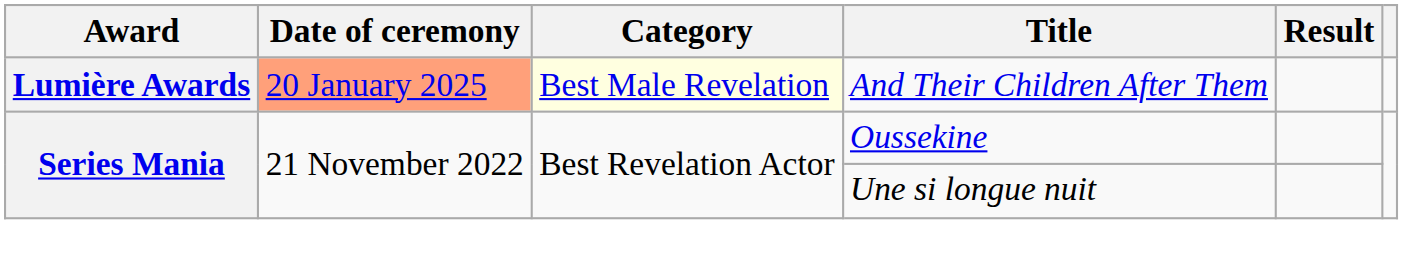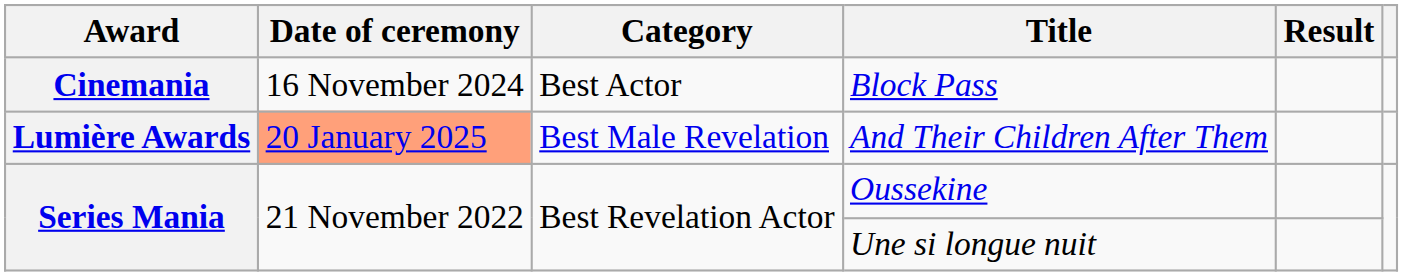+ row: Cinemania | 16 November 2024 | Best Actor | Block Pass
And Their Children After Them | Category: lightyellow background -> no background
